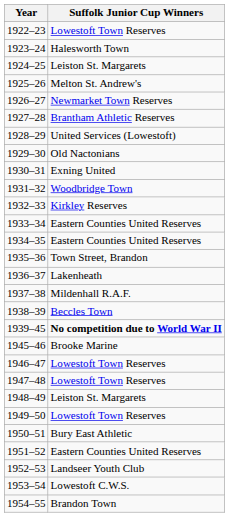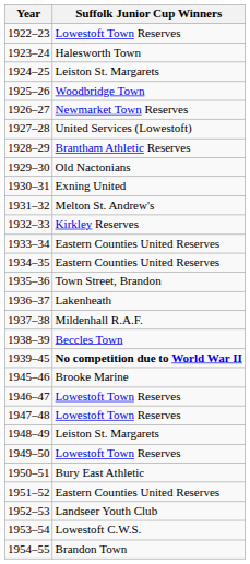1925–26 | Suffolk Junior Cup Winners: Melton St. Andrew's -> Woodbridge Town
1927–28 | Suffolk Junior Cup Winners: Brantham Athletic Reserves -> United Services (Lowestoft)
1928–29 | Suffolk Junior Cup Winners: United Services (Lowestoft) -> Brantham Athletic Reserves
1931–32 | Suffolk Junior Cup Winners: Woodbridge Town -> Melton St. Andrew's
